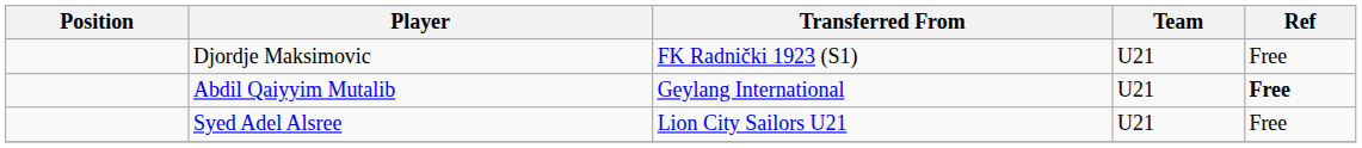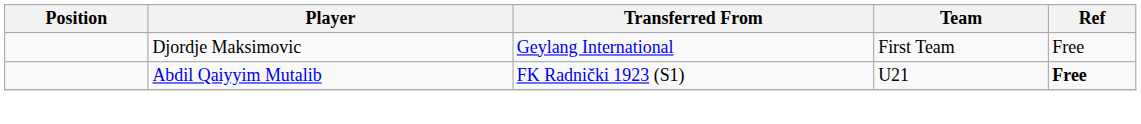Djordje Maksimovic | Transferred From: FK Radnički 1923 (S1) -> Geylang International
Djordje Maksimovic | Team: U21 -> First Team
Abdil Qaiyyim Mutalib | Transferred From: Geylang International -> FK Radnički 1923 (S1)
- row: Syed Adel Alsree | Lion City Sailors U21 | U21 | Free
